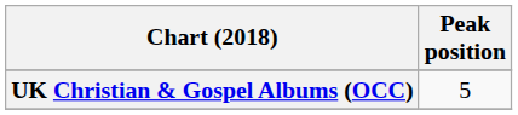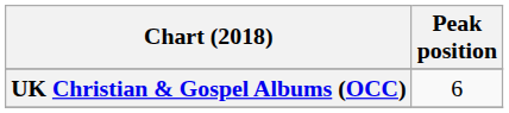UK Christian & Gospel Albums (OCC) | Peak position: 5 -> 6
